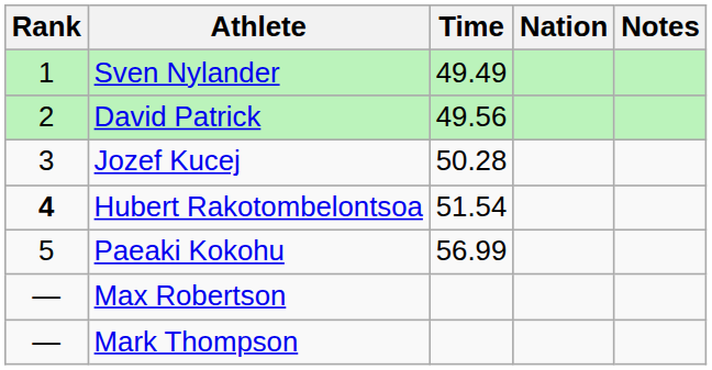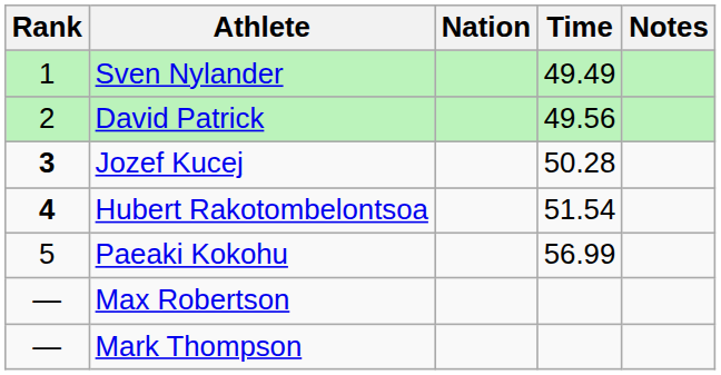columns swapped: Nation <-> Time
Jozef Kucej | Rank: normal -> bold
